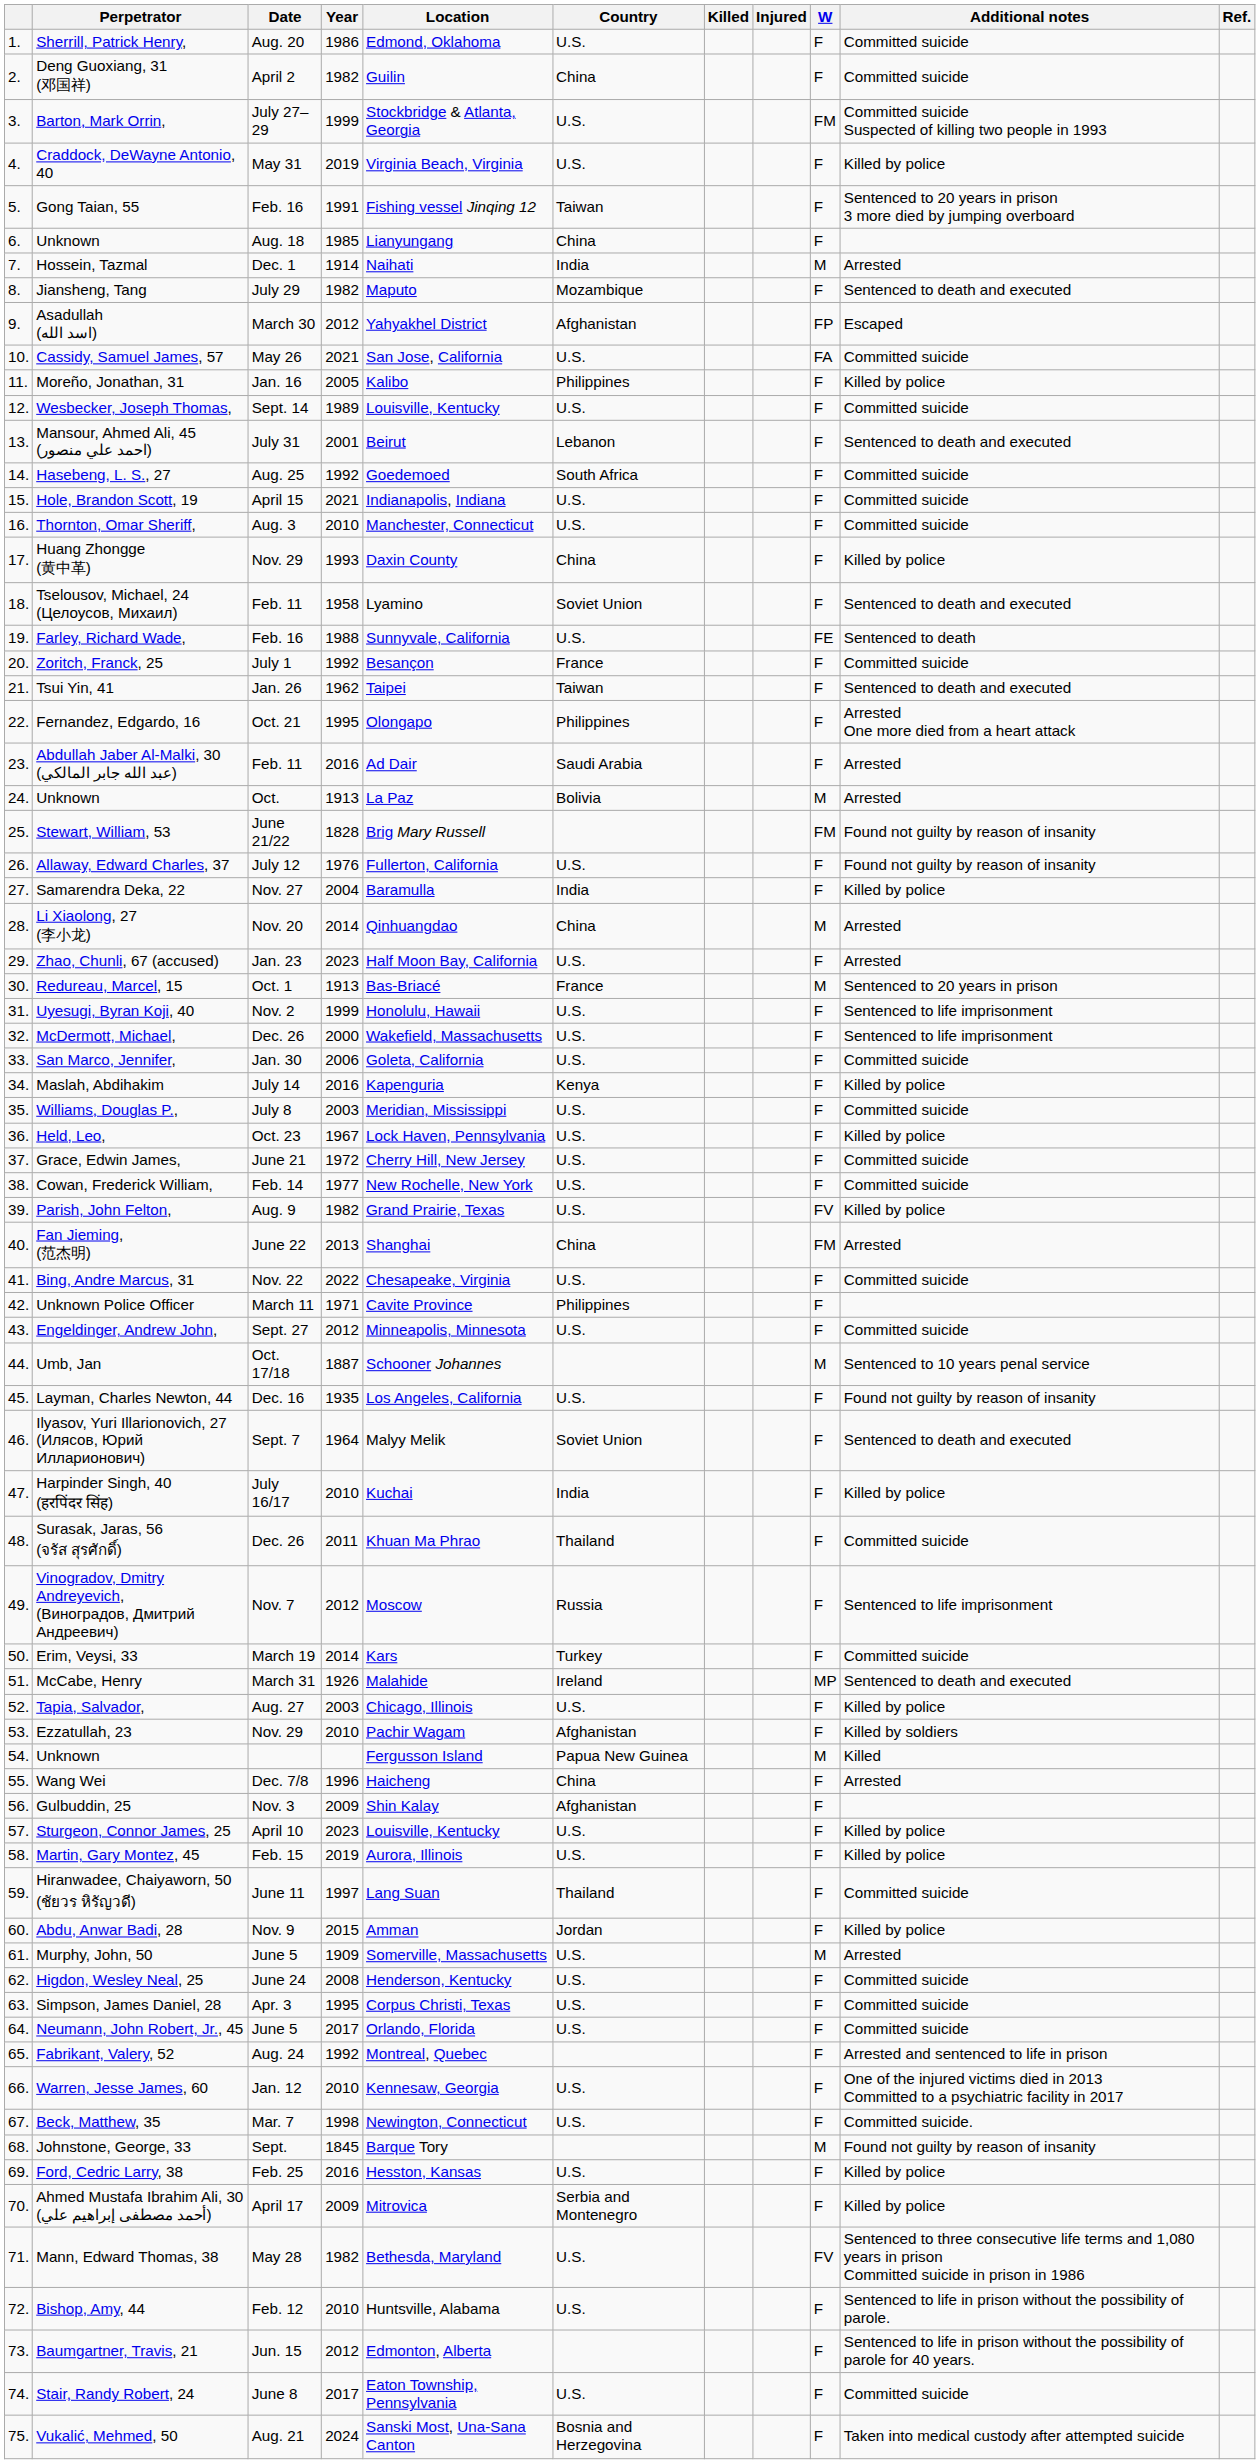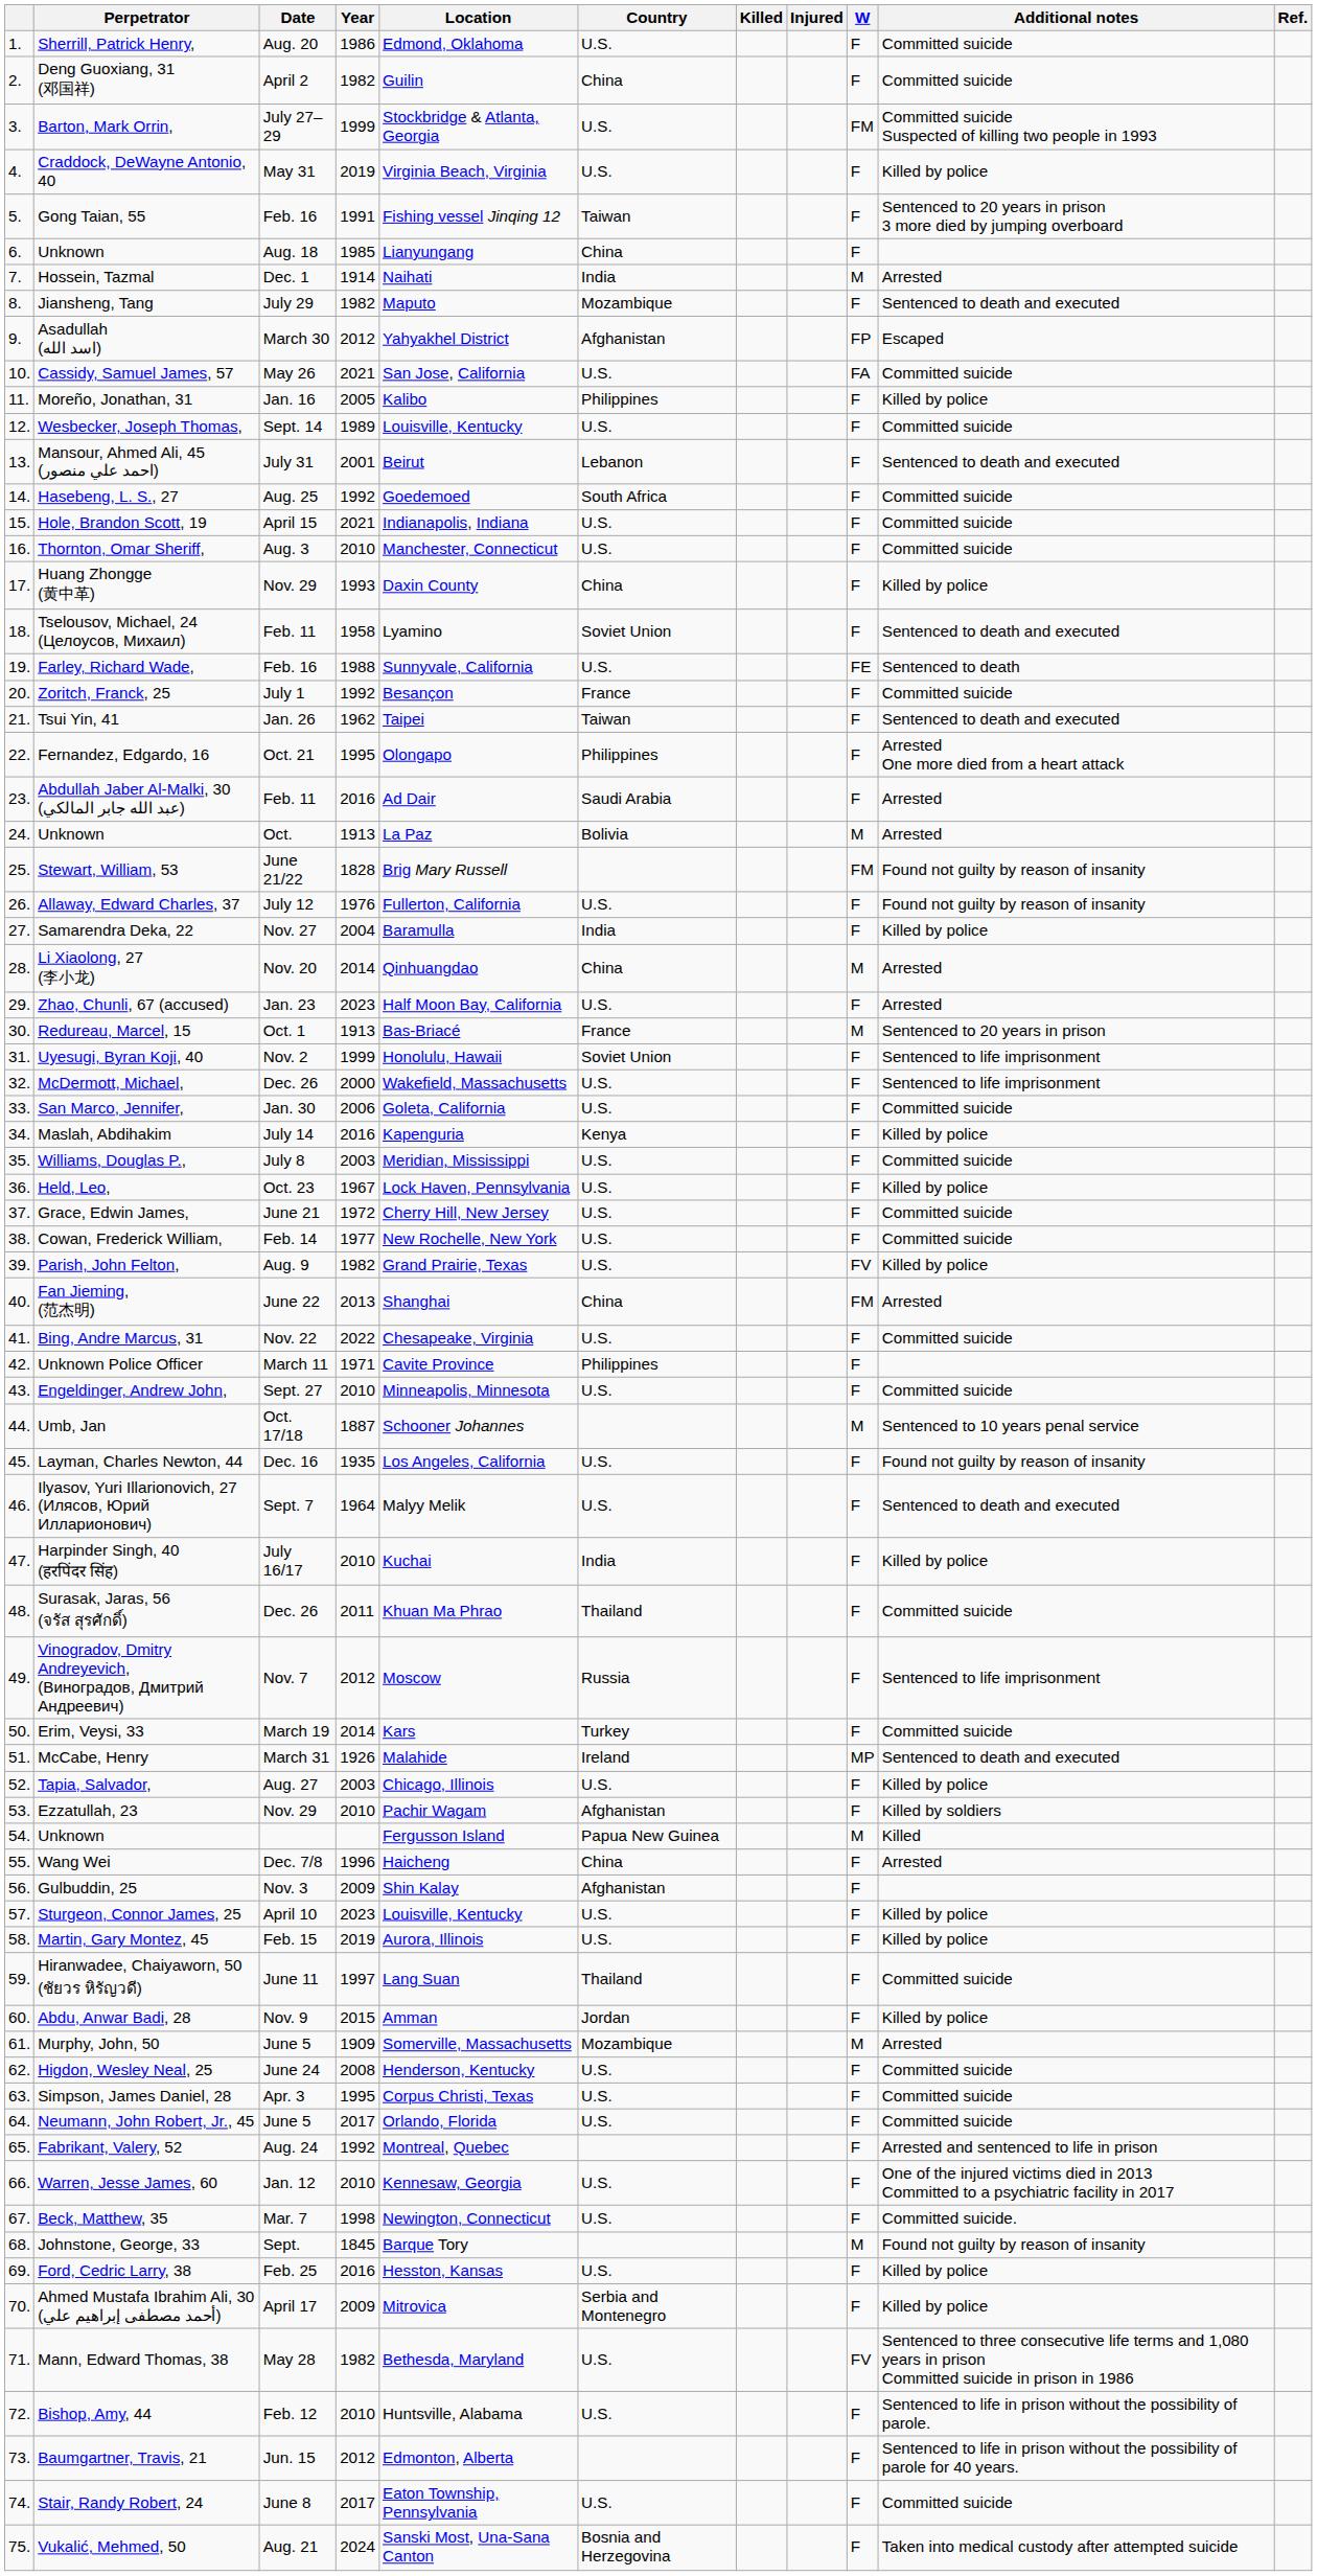Uyesugi, Byran Koji, 40 | Country: U.S. -> Soviet Union
Engeldinger, Andrew John, | Year: 2012 -> 2010
Ilyasov, Yuri Illarionovich, 27 (Илясов, Юрий Илларионович) | Country: Soviet Union -> U.S.
Murphy, John, 50 | Country: U.S. -> Mozambique
